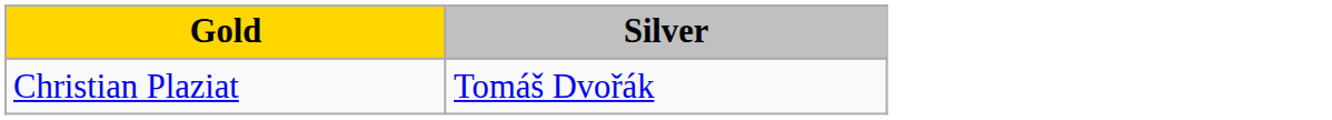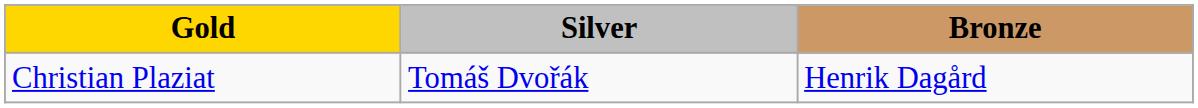+ column: Bronze | Henrik Dagård
